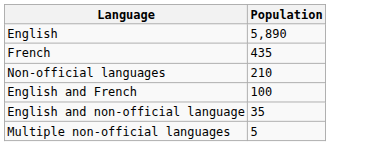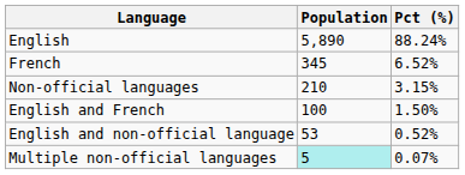+ column: Pct (%) | 88.24% | 6.52% | 3.15% | 1.50% | 0.52% | 0.07%
French | Population: 435 -> 345
English and non-official language | Population: 35 -> 53
Multiple non-official languages | Population: no background -> paleturquoise background
